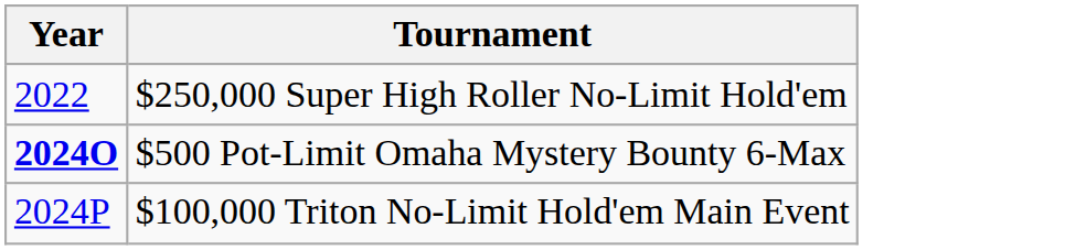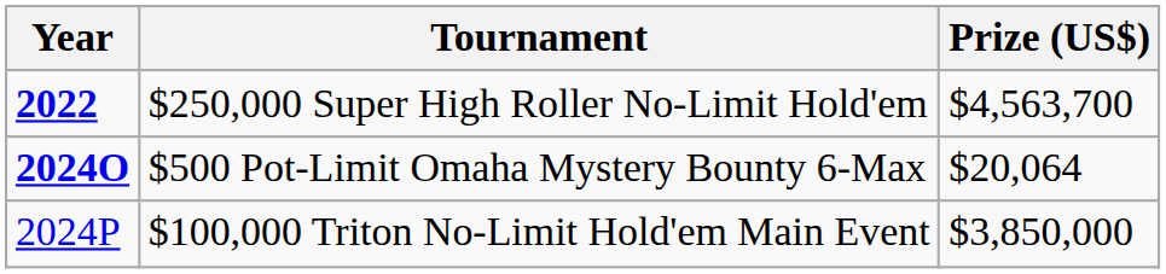+ column: Prize (US$) | $4,563,700 | $20,064 | $3,850,000
$250,000 Super High Roller No-Limit Hold'em | Year: normal -> bold
